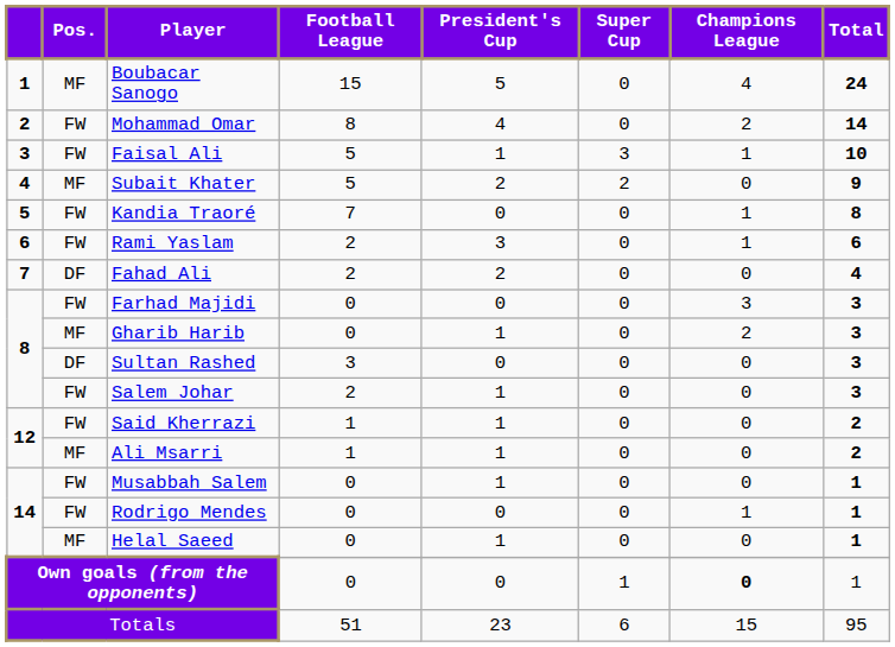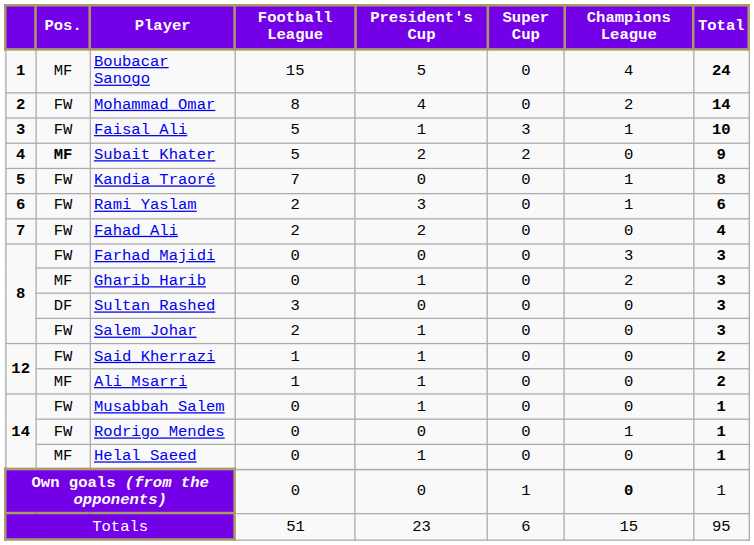Subait Khater | Pos.: normal -> bold
Fahad Ali | Pos.: DF -> FW
